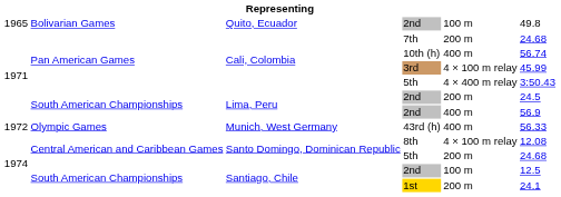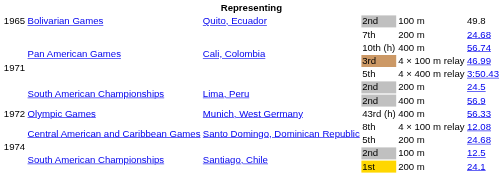3rd | column 6: 45.99 -> 46.99
